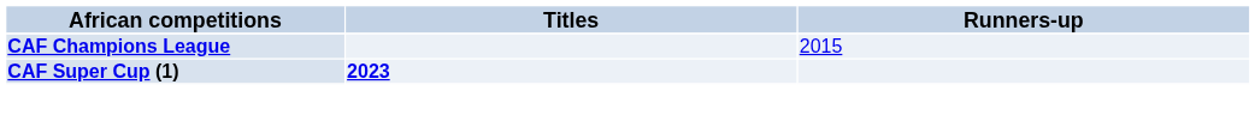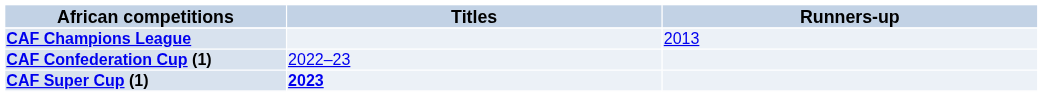CAF Champions League | Runners-up: 2015 -> 2013
+ row: CAF Confederation Cup (1) | 2022–23
